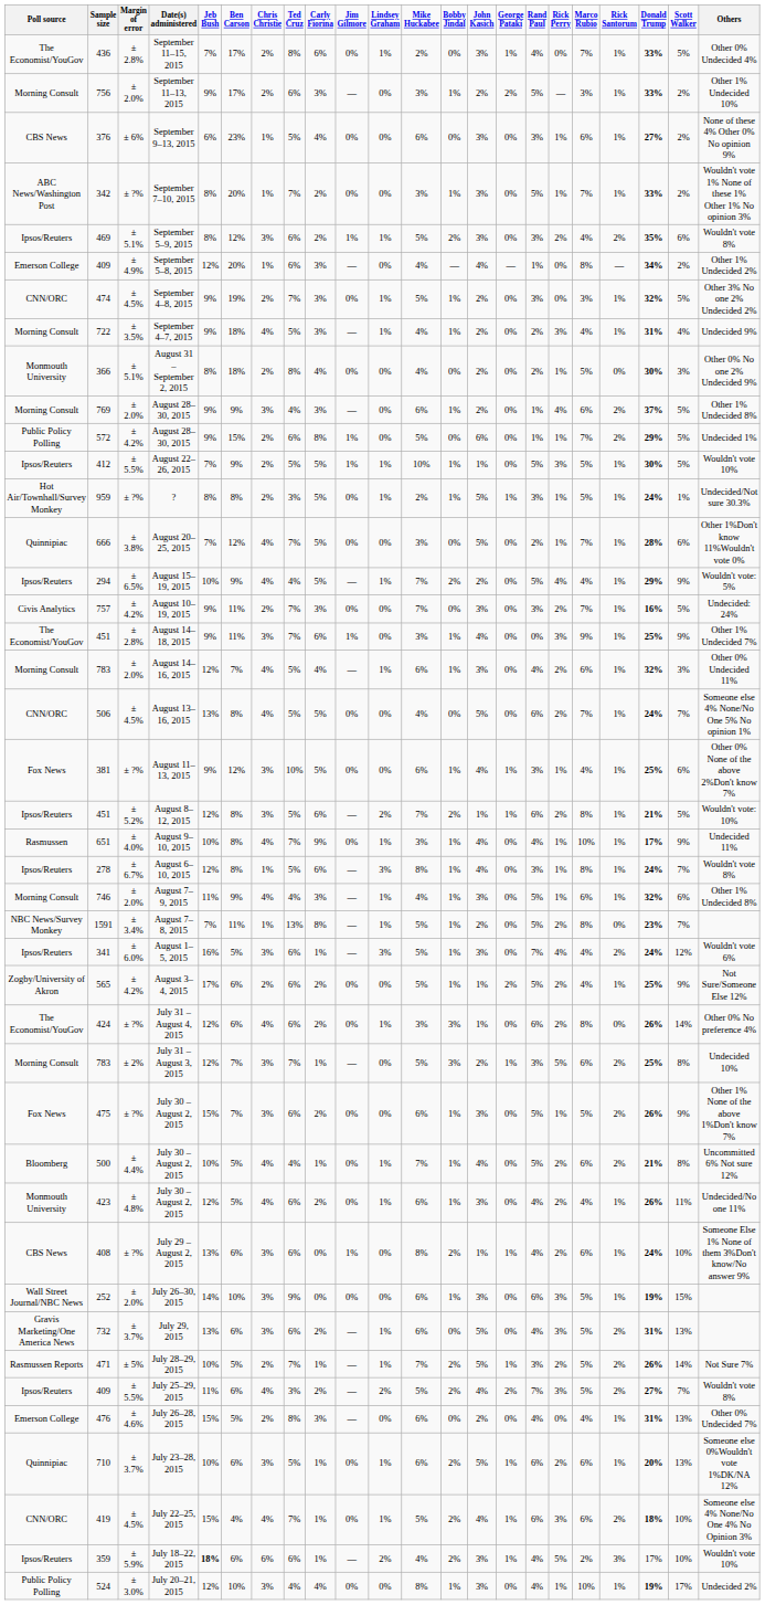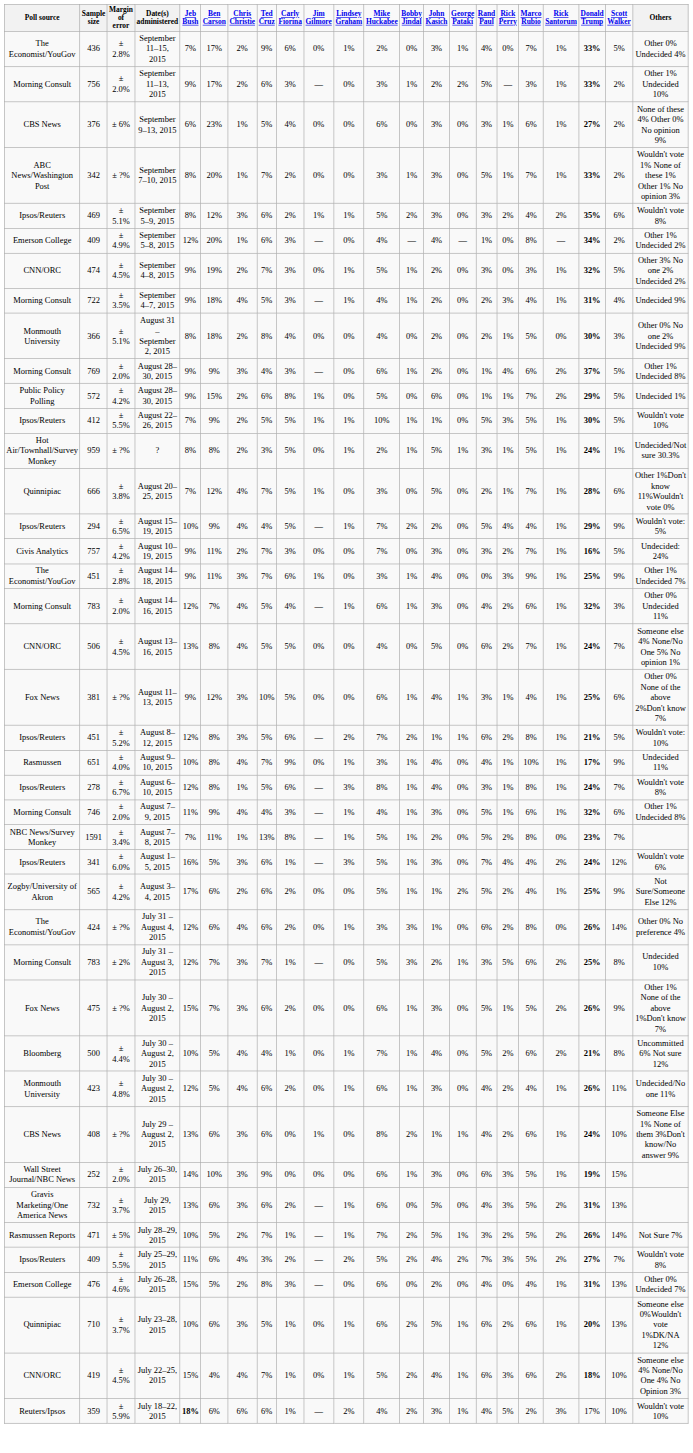September 11–15, 2015 | Ted Cruz: 8% -> 9%
August 20–25, 2015 | Jim Gilmore: 0% -> 1%
July 18–22, 2015 | Poll source: Ipsos/Reuters -> Reuters/Ipsos
- row: Public Policy Polling | 524 | ± 3.0% | July 20–21, 2015 | 12% | 10% | 3% | 4% | 4% | 0% | 0% | 8% | 1% | 3% | 0% | 4% | 1% | 10% | 1% | 19% | 17% | Undecided 2%
